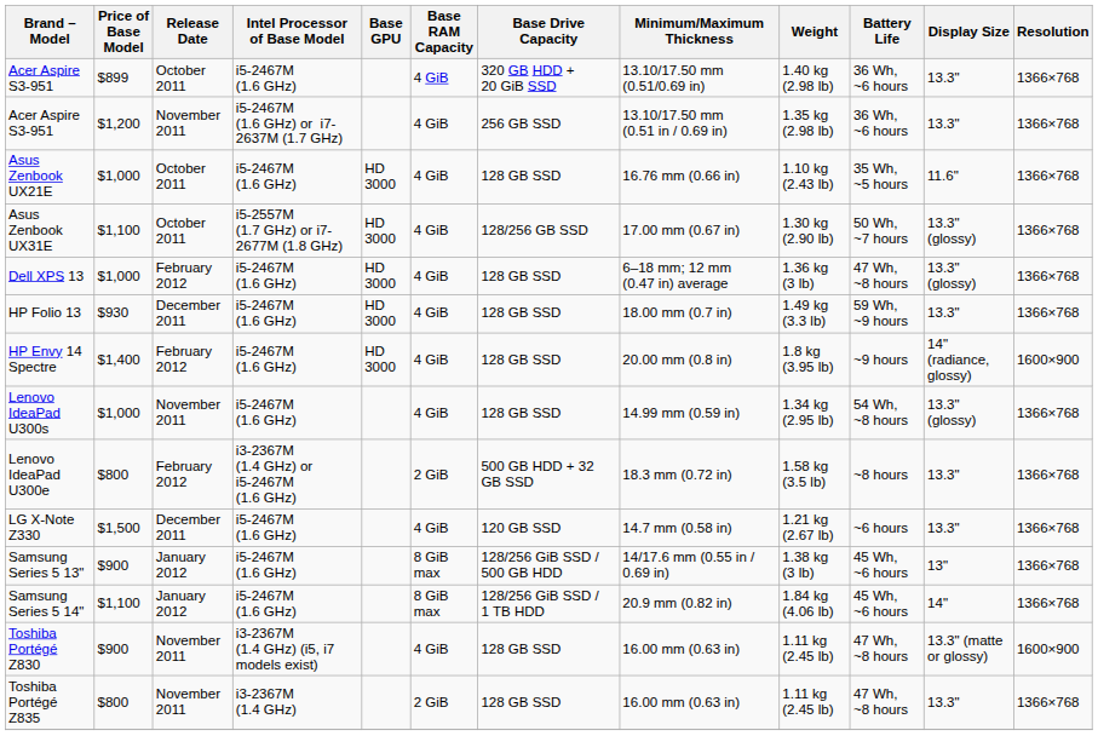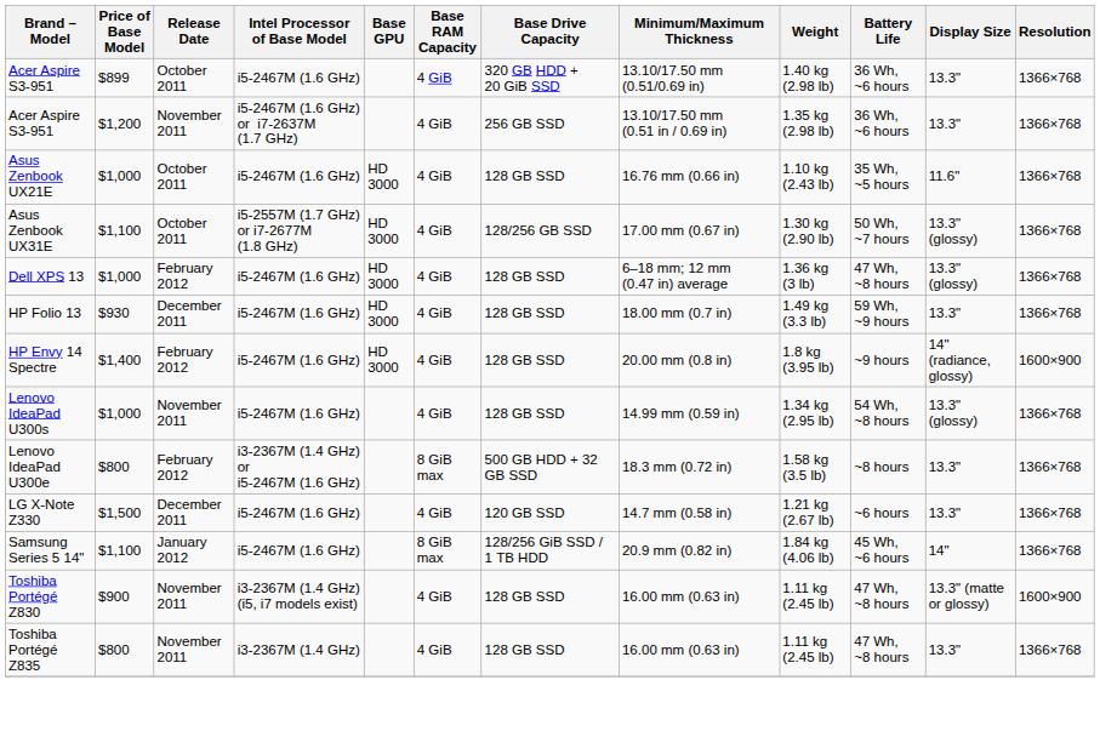Lenovo IdeaPad U300e | Base RAM Capacity: 2 GiB -> 8 GiB max
- row: Samsung Series 5 13" | $900 | January 2012 | i5-2467M (1.6 GHz) | 8 GiB max | 128/256 GiB SSD / 500 GB HDD | 14/17.6 mm (0.55 in / 0.69 in) | 1.38 kg (3 lb) | 45 Wh, ~6 hours | 13" | 1366×768
Toshiba Portégé Z835 | Base RAM Capacity: 2 GiB -> 4 GiB
